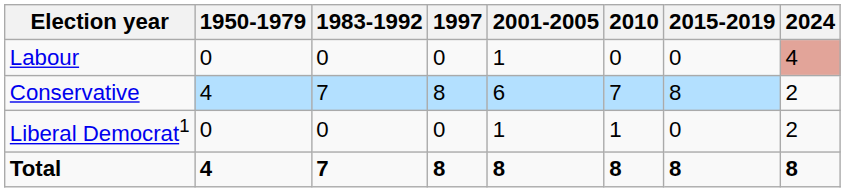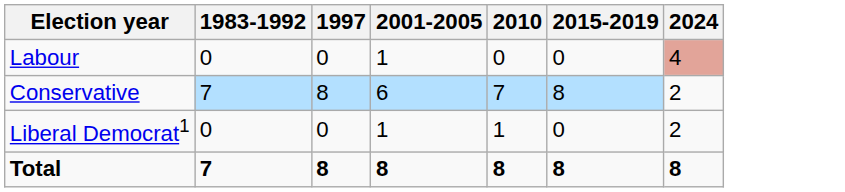- column: 1950-1979 | 0 | 4 | 0 | 4
